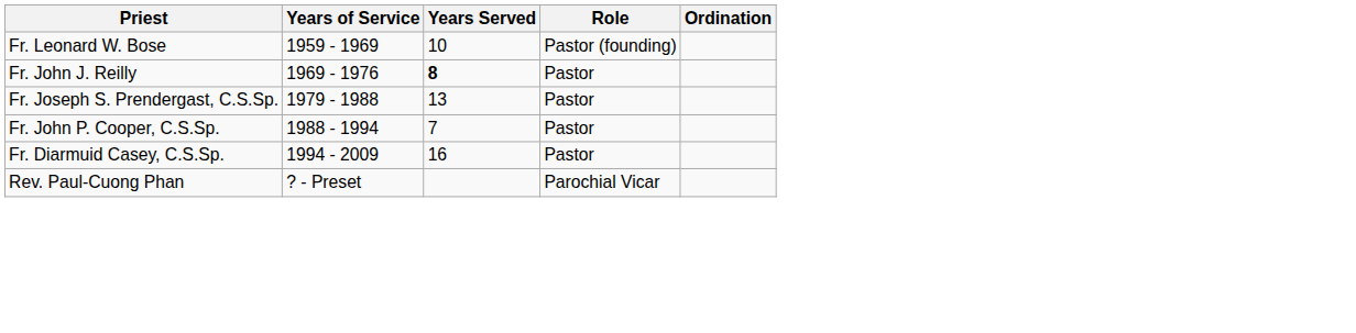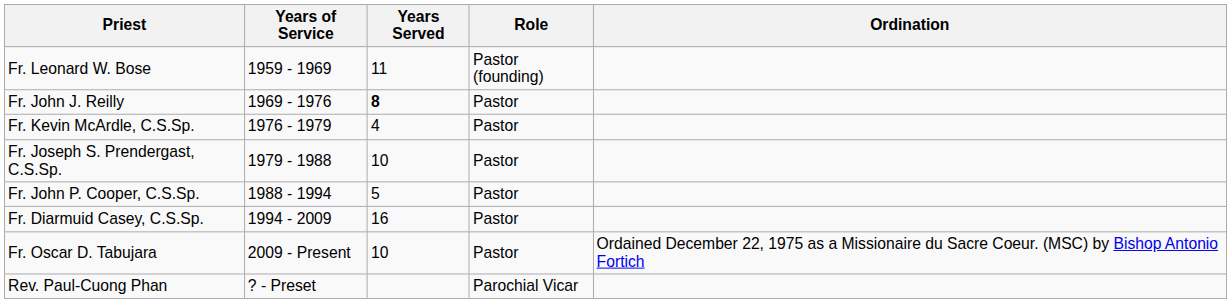Fr. Leonard W. Bose | Years Served: 10 -> 11
+ row: Fr. Kevin McArdle, C.S.Sp. | 1976 - 1979 | 4 | Pastor
Fr. Joseph S. Prendergast, C.S.Sp. | Years Served: 13 -> 10
Fr. John P. Cooper, C.S.Sp. | Years Served: 7 -> 5
+ row: Fr. Oscar D. Tabujara | 2009 - Present | 10 | Pastor | Ordained December 22, 1975 as a Missionaire du Sacre Coeur. (MSC) by Bishop Antonio Fortich
